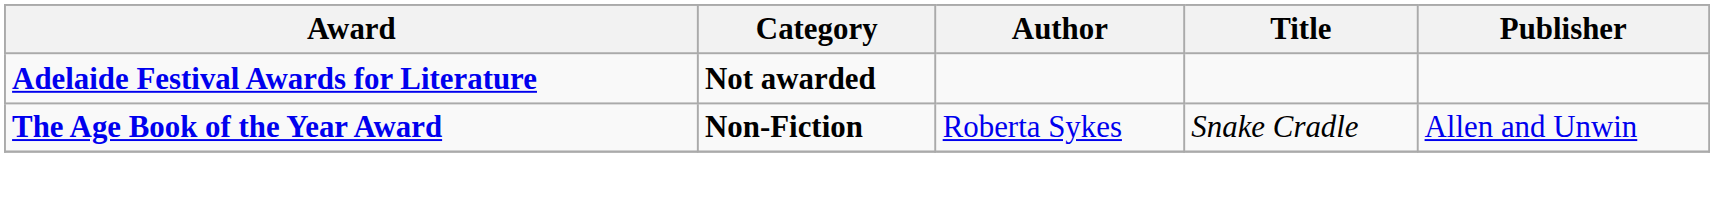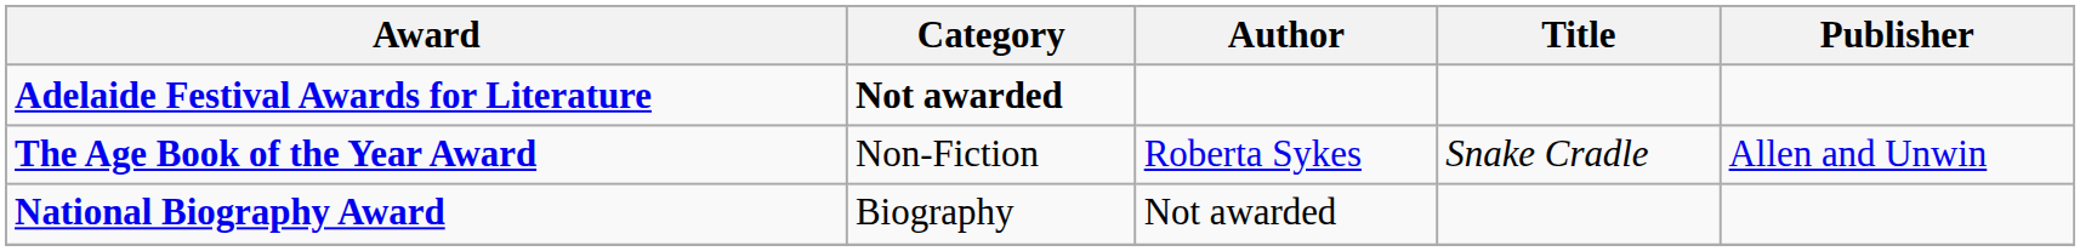The Age Book of the Year Award | Category: bold -> normal
+ row: National Biography Award | Biography | Not awarded
